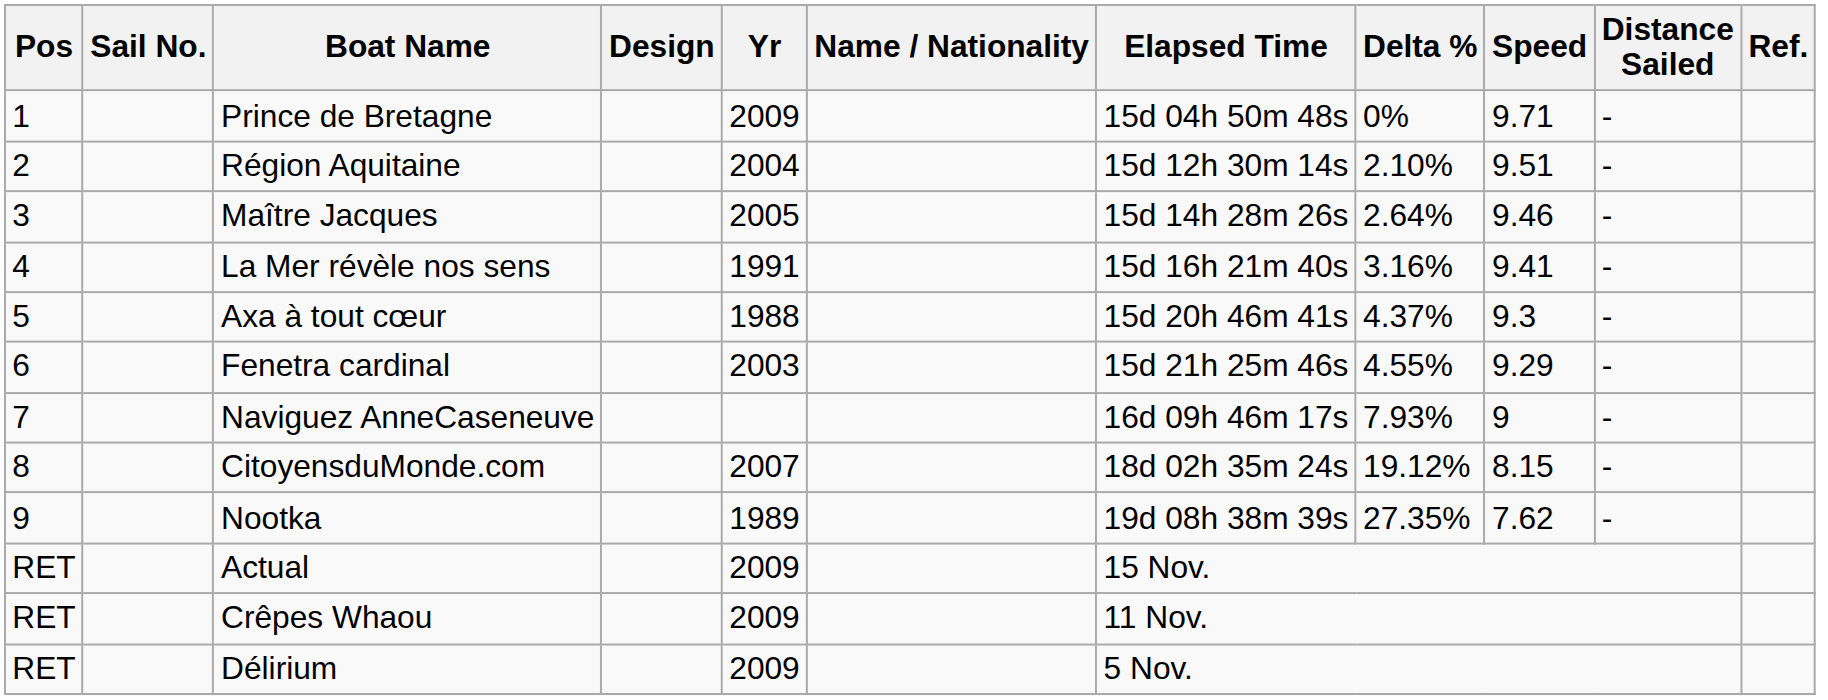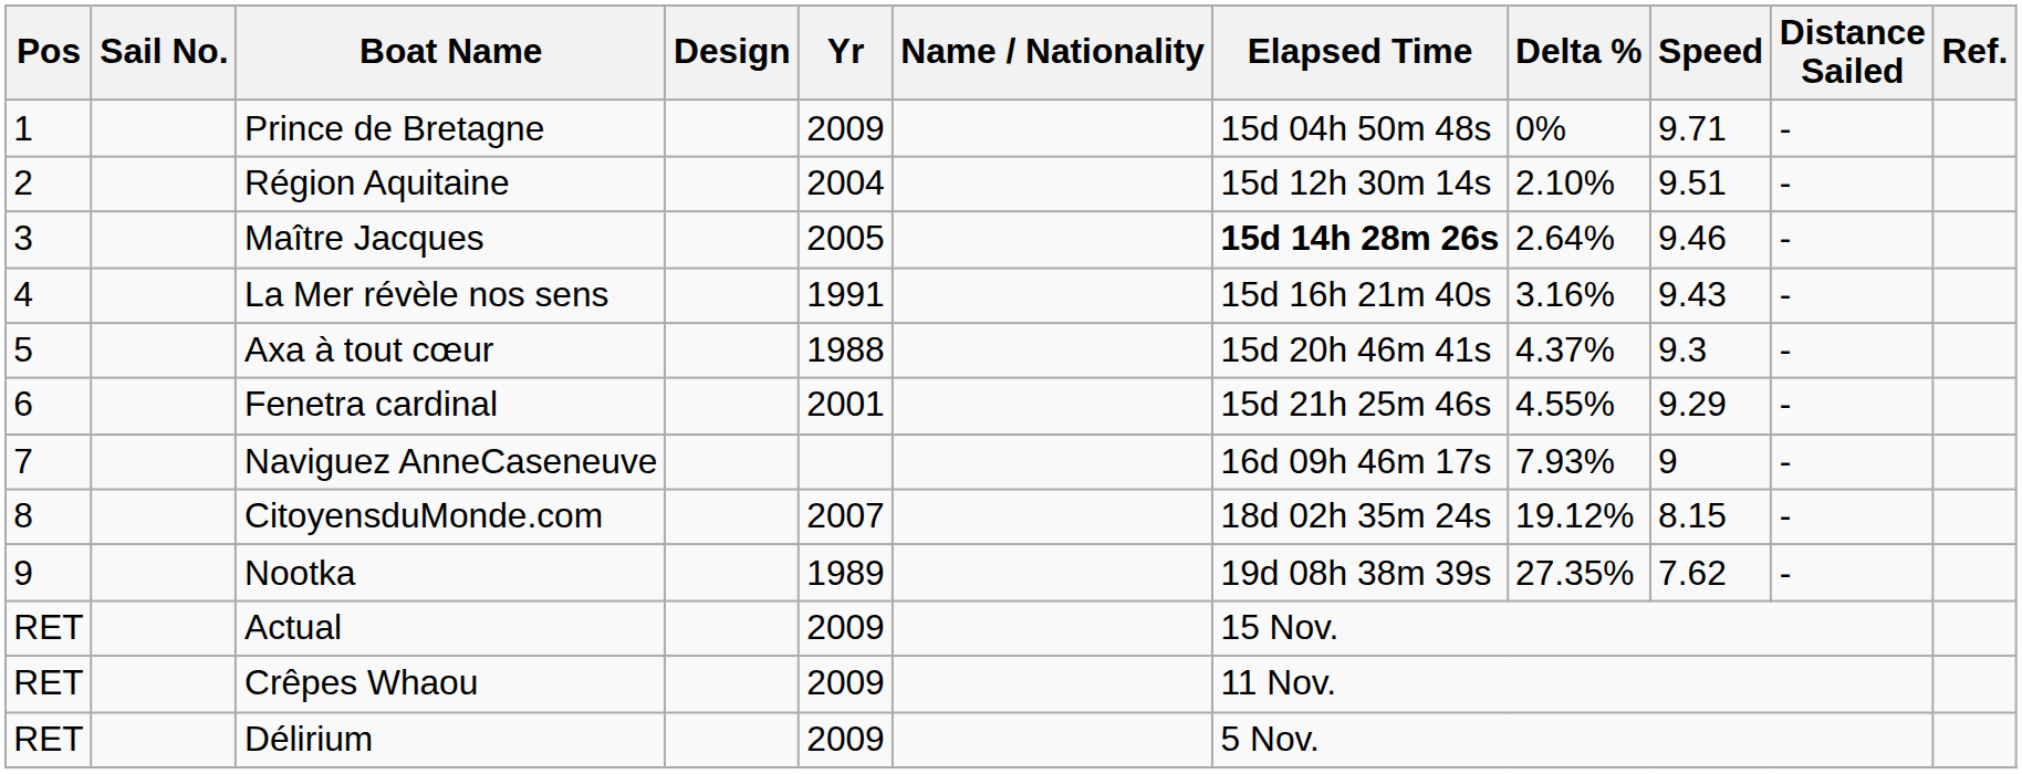Maître Jacques | Elapsed Time: normal -> bold
La Mer révèle nos sens | Speed: 9.41 -> 9.43
Fenetra cardinal | Yr: 2003 -> 2001
